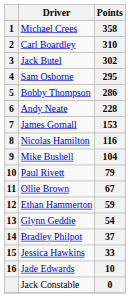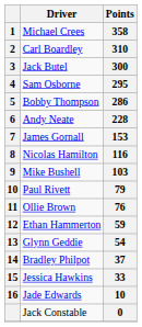Jack Butel | Points: 302 -> 300
Mike Bushell | Points: 104 -> 103
Ollie Brown | Points: 67 -> 76
